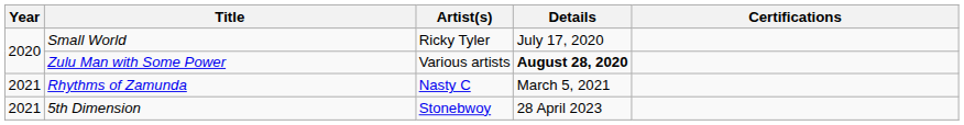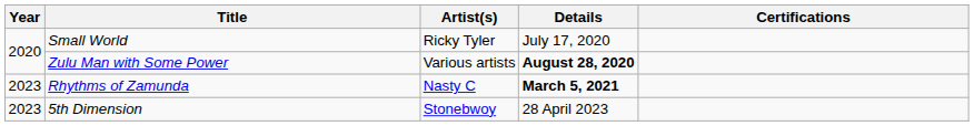Rhythms of Zamunda | Year: 2021 -> 2023
Rhythms of Zamunda | Details: normal -> bold
5th Dimension | Year: 2021 -> 2023
